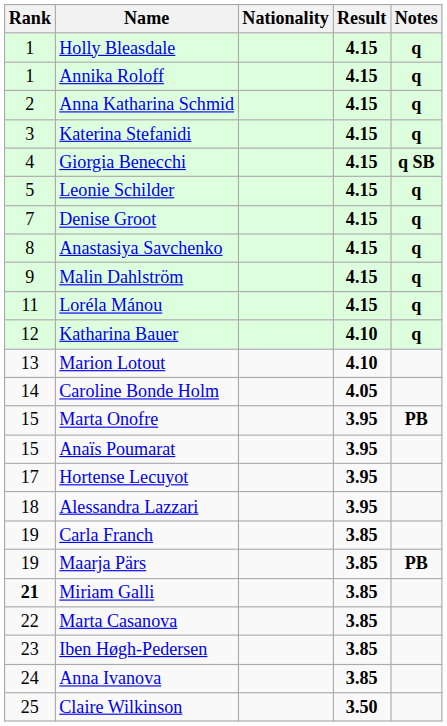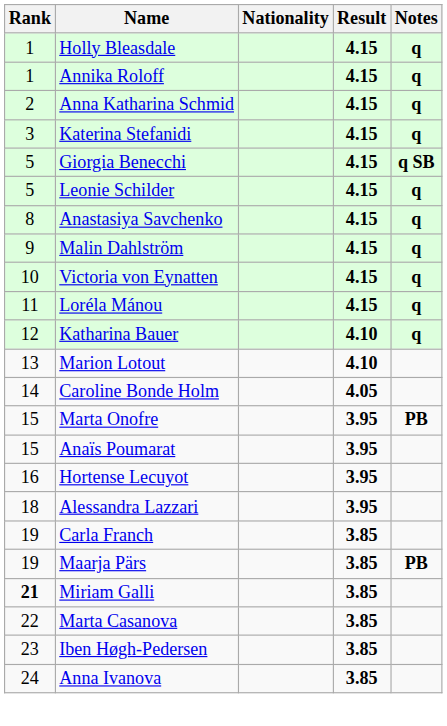Giorgia Benecchi | Rank: 4 -> 5
- row: 7 | Denise Groot | 4.15 | q
+ row: 10 | Victoria von Eynatten | 4.15 | q
Hortense Lecuyot | Rank: 17 -> 16
- row: 25 | Claire Wilkinson | 3.50
